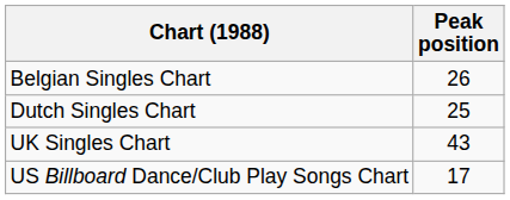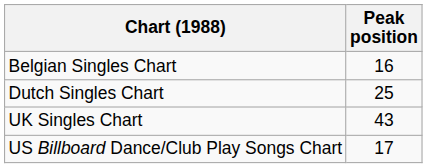Belgian Singles Chart | Peak position: 26 -> 16
